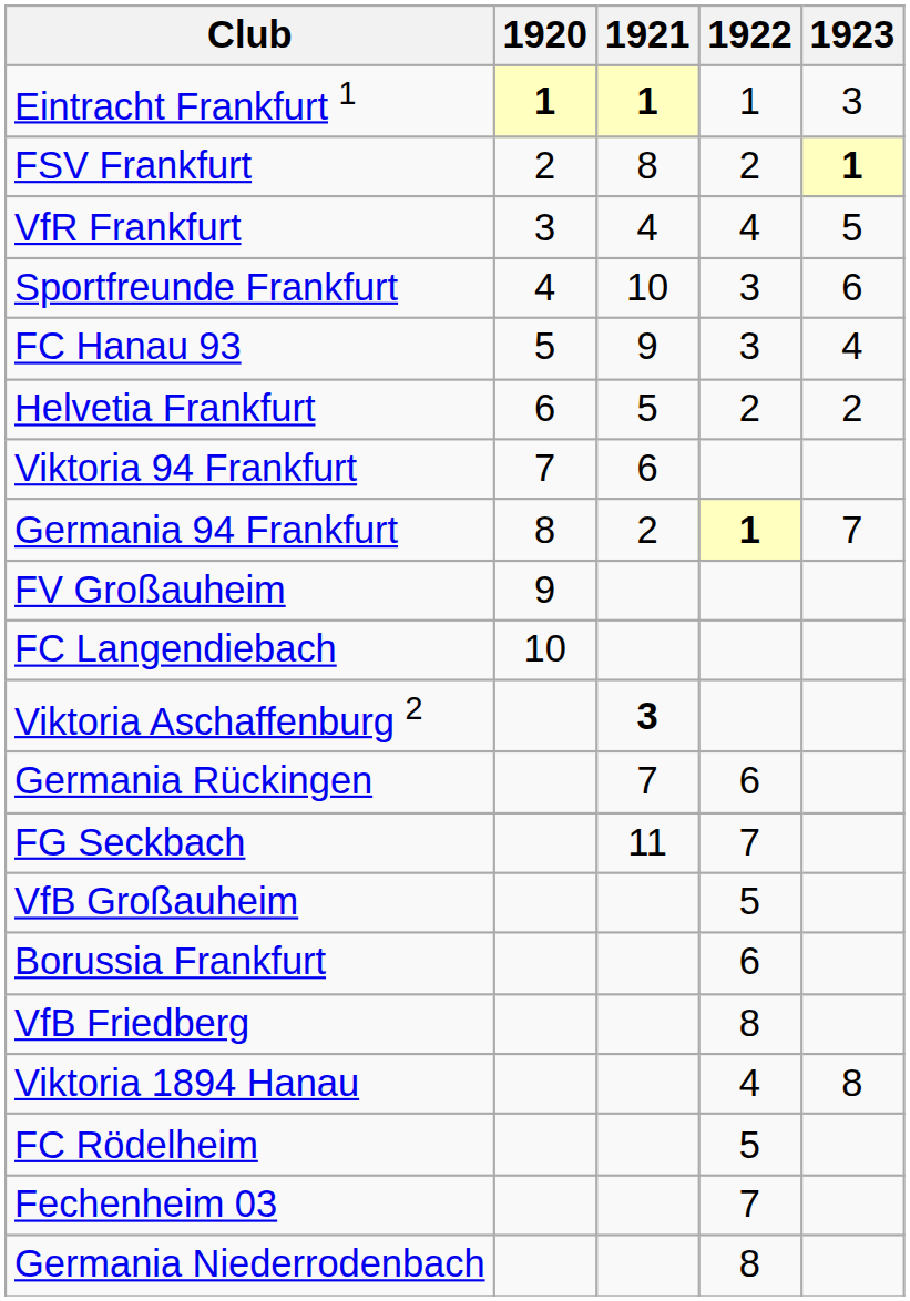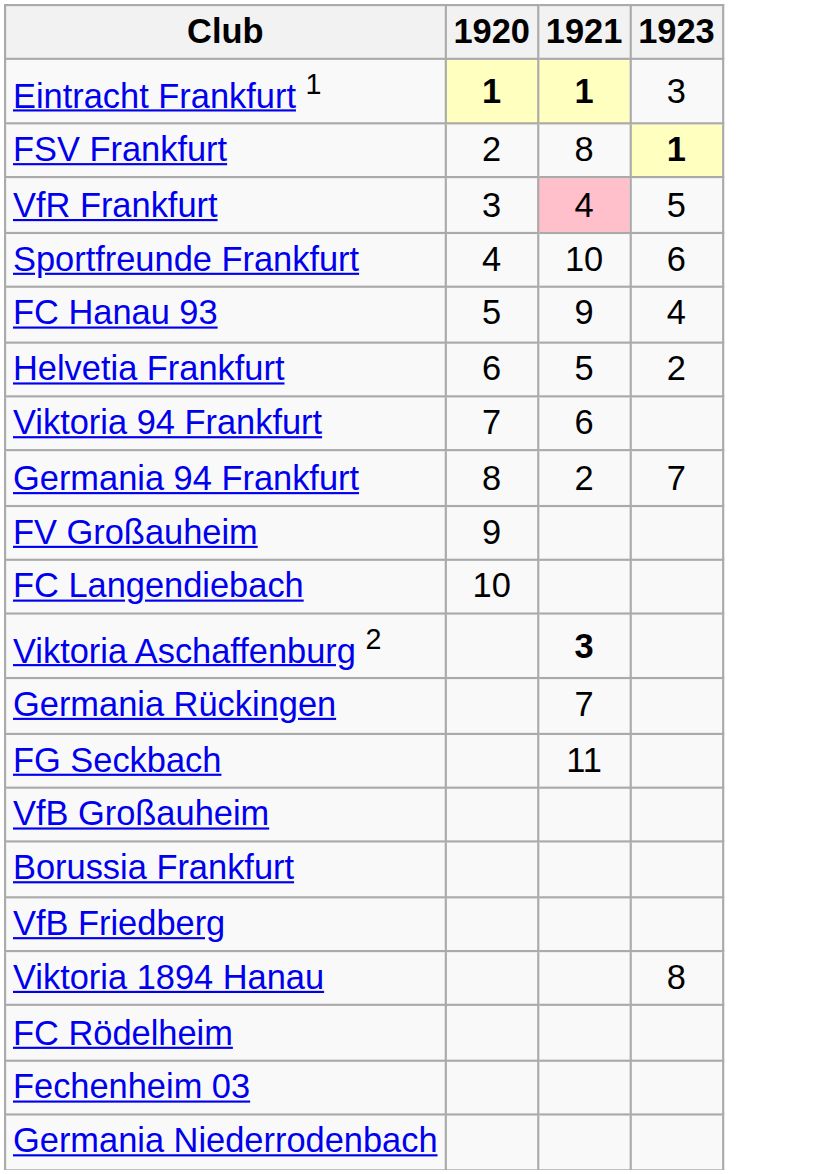- column: 1922 | 1 | 2 | 4 | 3 | 3 | 2 | 1 | 6 | 7 | 5 | 6 | 8 | 4 | 5 | 7 | 8
VfR Frankfurt | 1921: no background -> pink background
